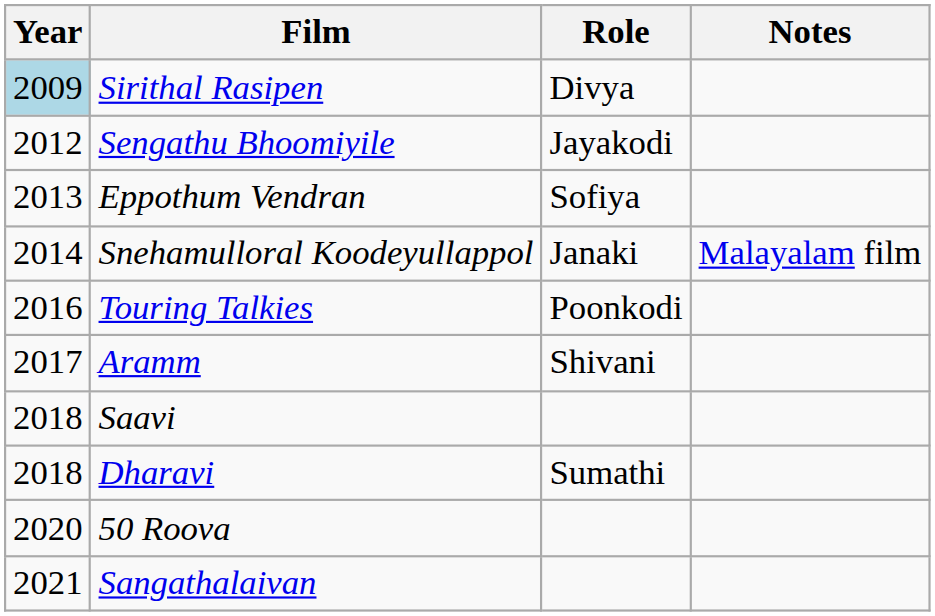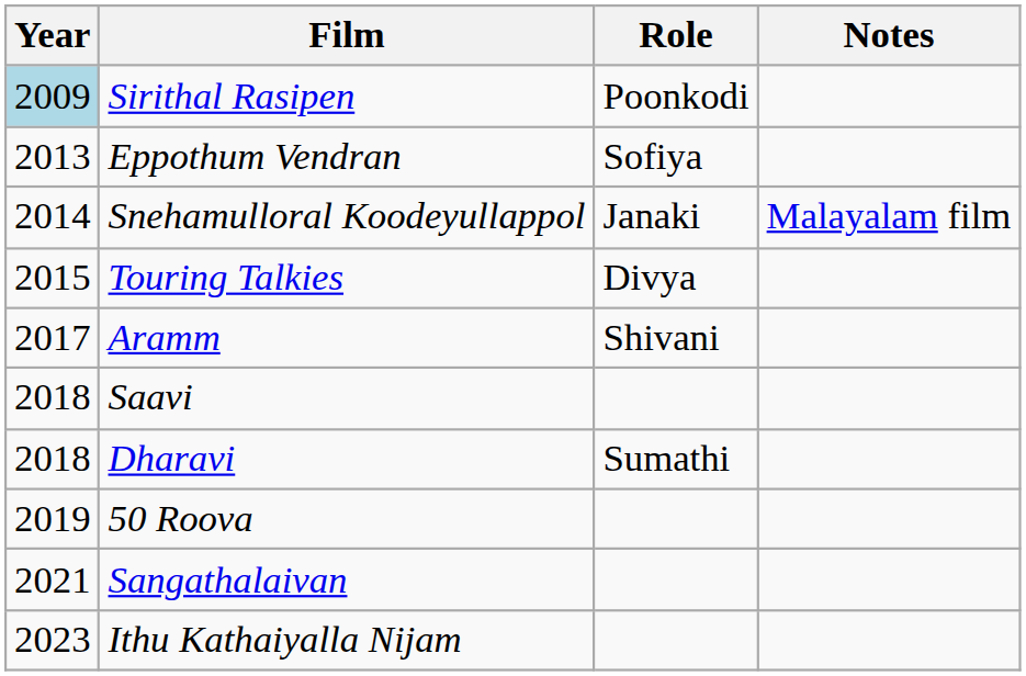Sirithal Rasipen | Role: Divya -> Poonkodi
- row: 2012 | Sengathu Bhoomiyile | Jayakodi
Touring Talkies | Year: 2016 -> 2015
Touring Talkies | Role: Poonkodi -> Divya
50 Roova | Year: 2020 -> 2019
+ row: 2023 | Ithu Kathaiyalla Nijam
